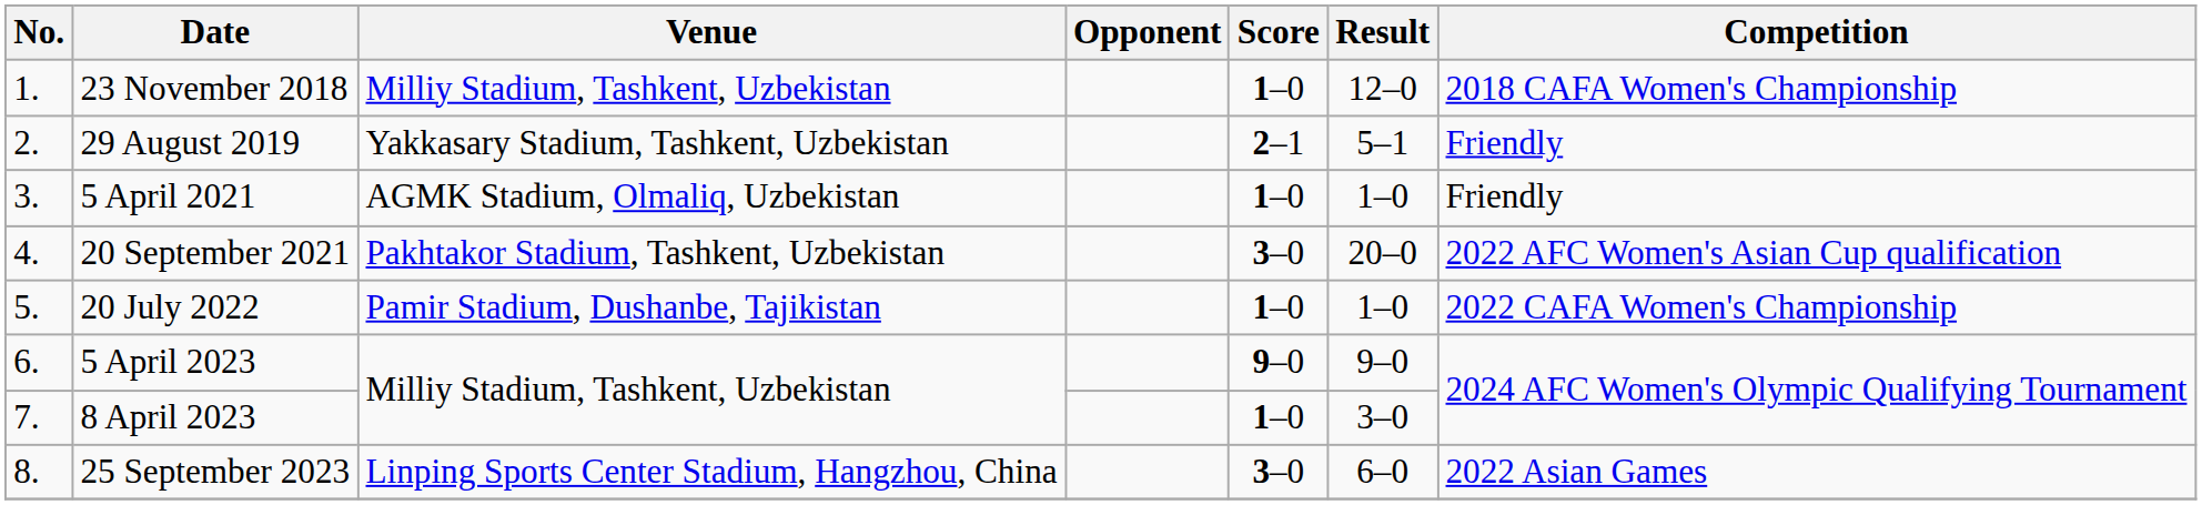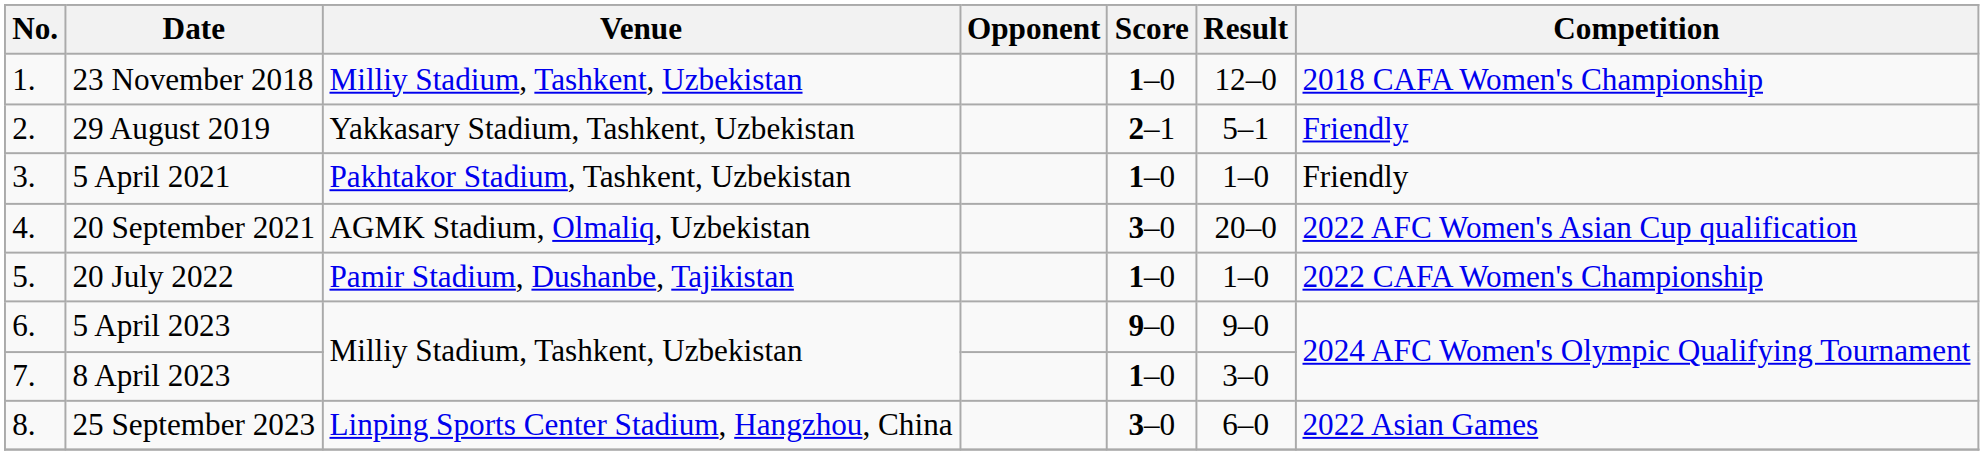5 April 2021 | Venue: AGMK Stadium, Olmaliq, Uzbekistan -> Pakhtakor Stadium, Tashkent, Uzbekistan
20 September 2021 | Venue: Pakhtakor Stadium, Tashkent, Uzbekistan -> AGMK Stadium, Olmaliq, Uzbekistan
